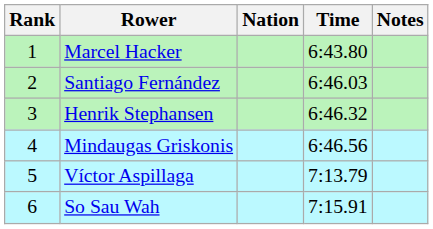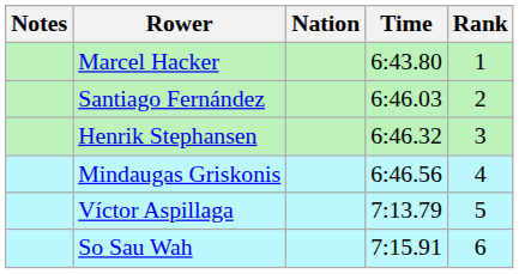columns swapped: Rank <-> Notes
